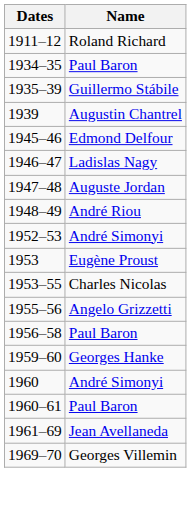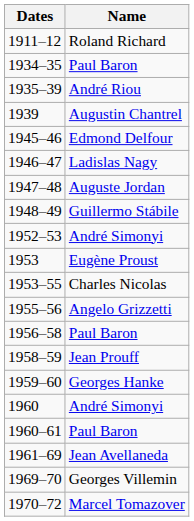1935–39 | Name: Guillermo Stábile -> André Riou
1948–49 | Name: André Riou -> Guillermo Stábile
+ row: 1958–59 | Jean Prouff
+ row: 1970–72 | Marcel Tomazover
